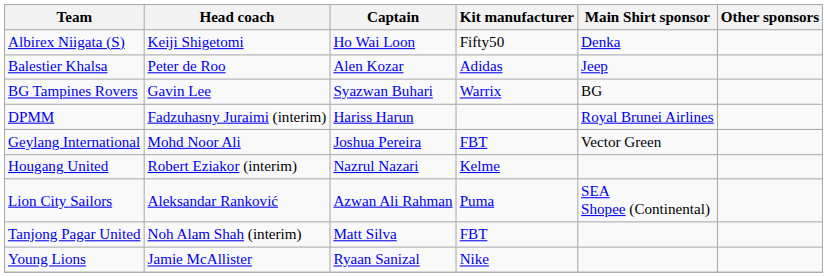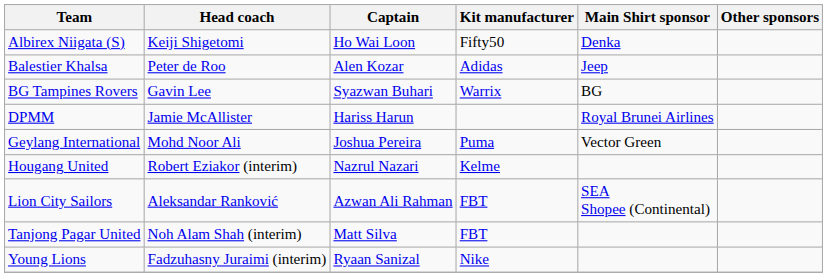DPMM | Head coach: Fadzuhasny Juraimi (interim) -> Jamie McAllister
Geylang International | Kit manufacturer: FBT -> Puma
Lion City Sailors | Kit manufacturer: Puma -> FBT
Young Lions | Head coach: Jamie McAllister -> Fadzuhasny Juraimi (interim)
